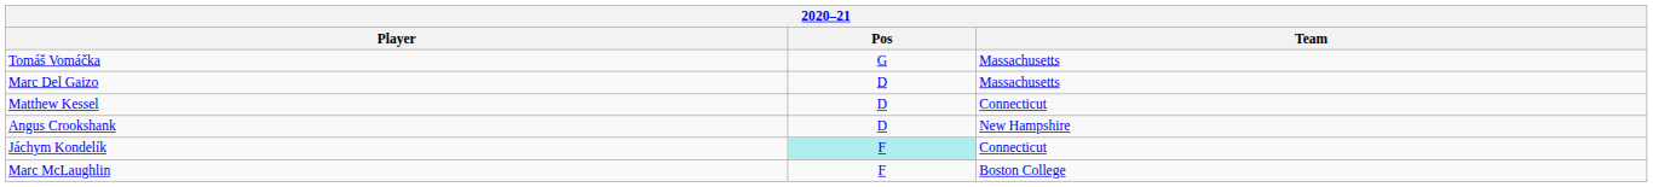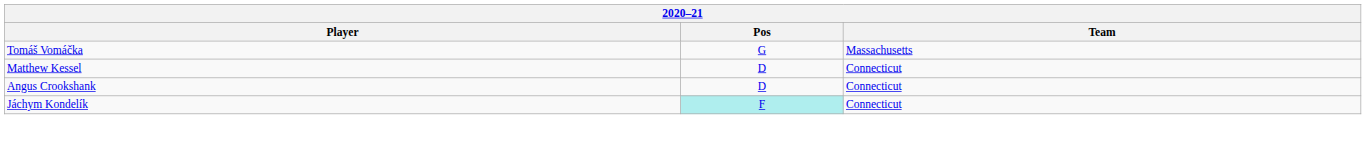- row: Marc Del Gaizo | D | Massachusetts
Angus Crookshank | Team: New Hampshire -> Connecticut
- row: Marc McLaughlin | F | Boston College
